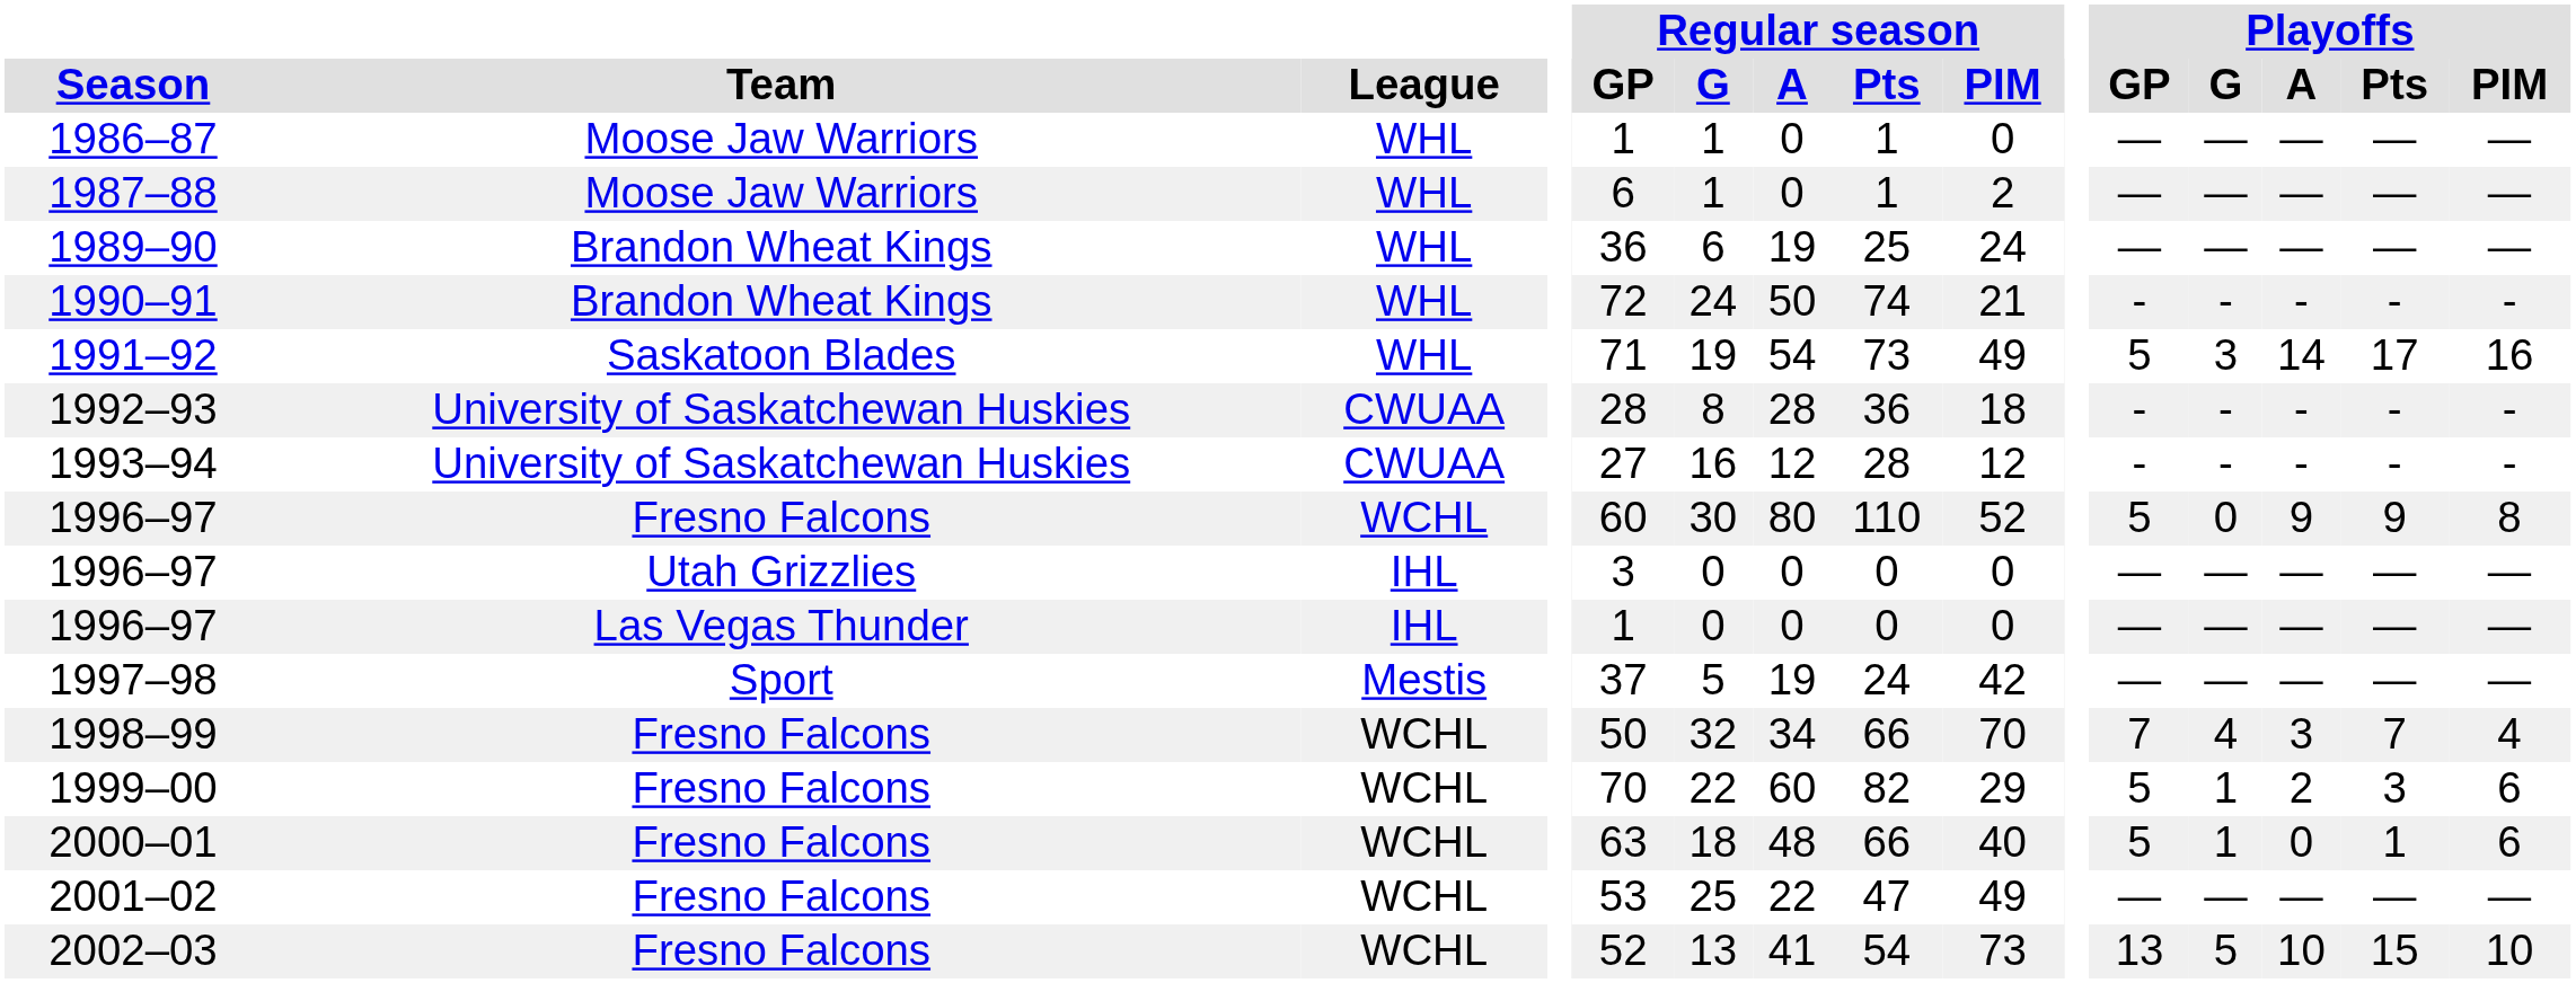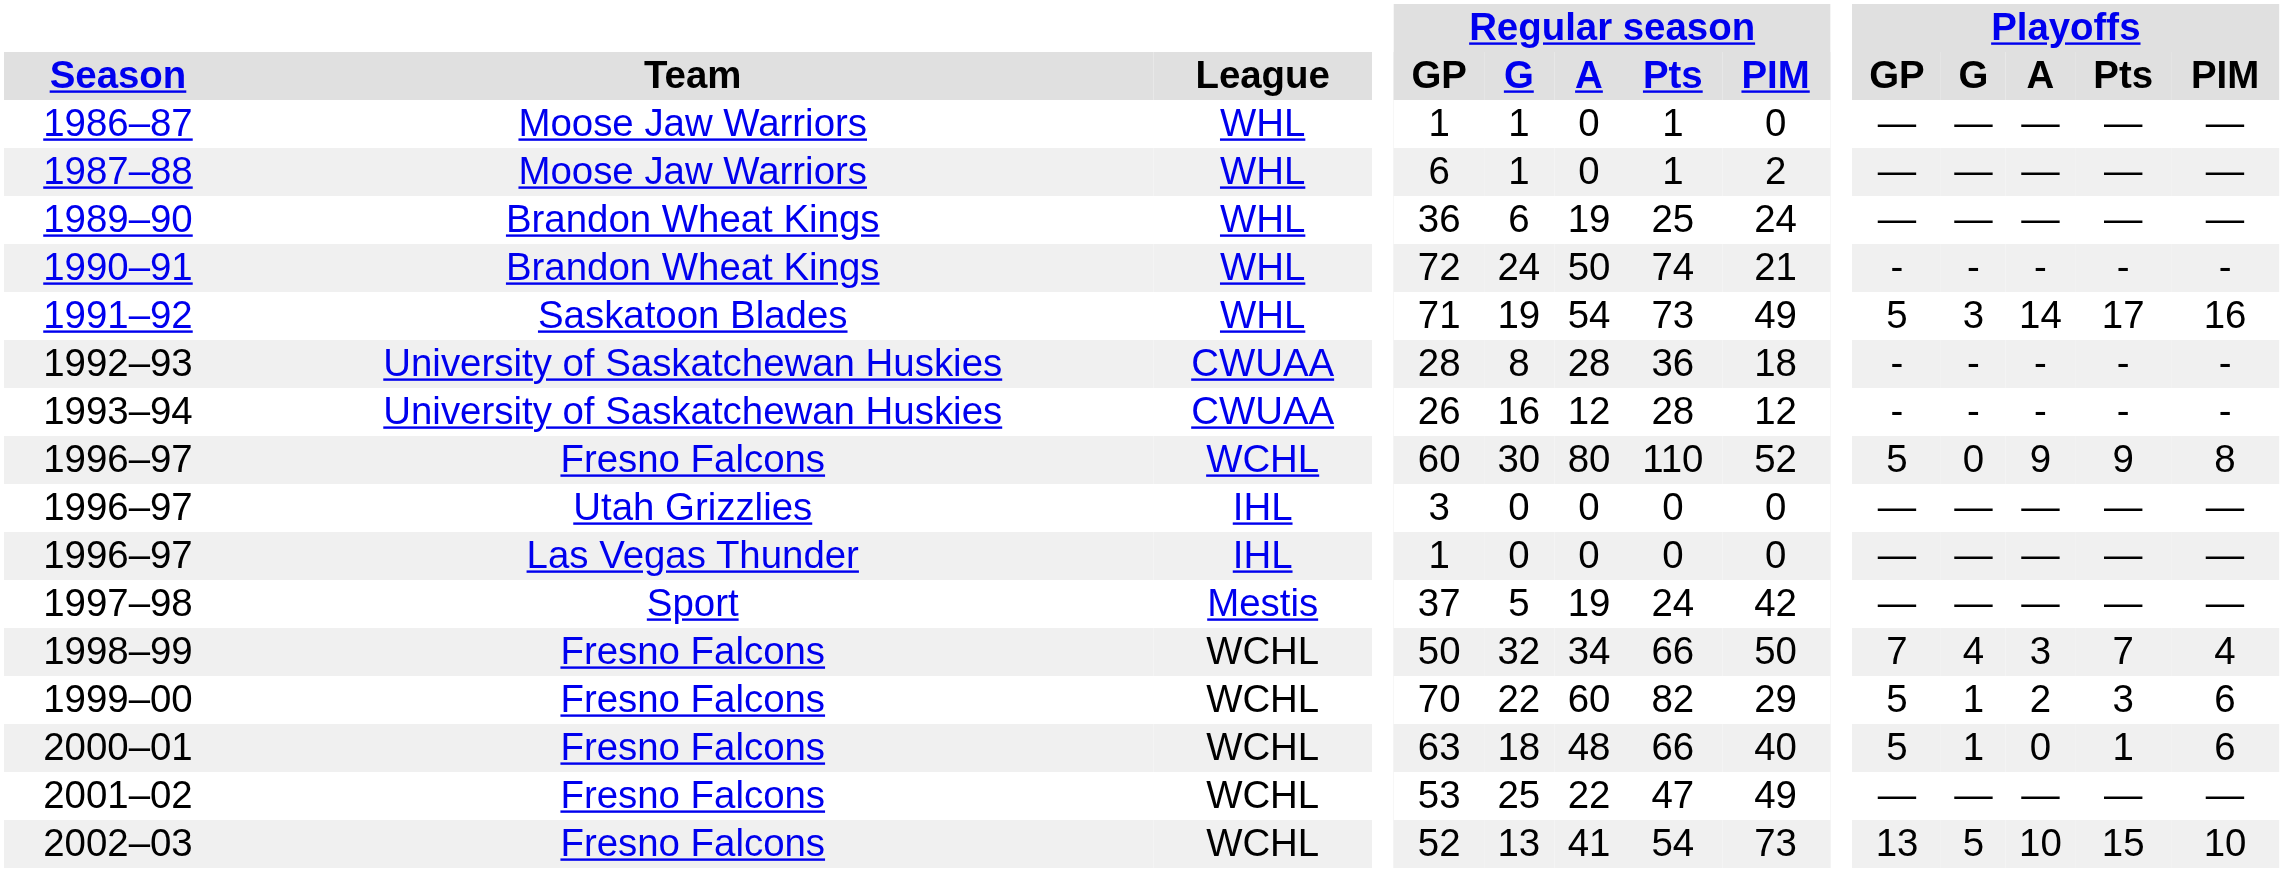1993–94 | Regular season / GP: 27 -> 26
1998–99 | Regular season / PIM: 70 -> 50
